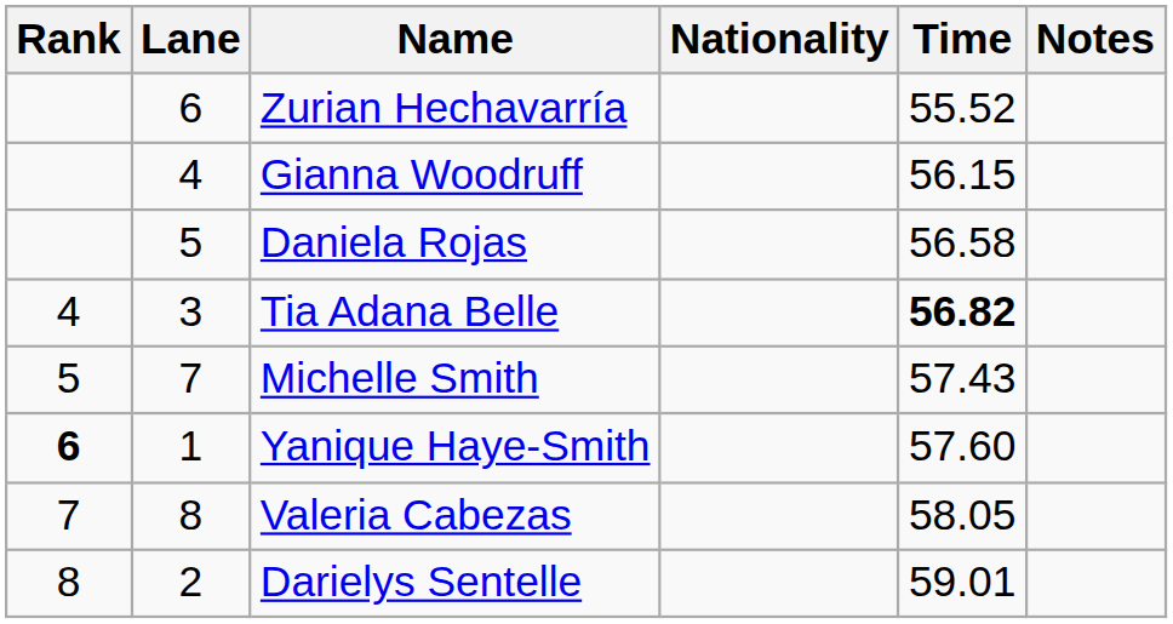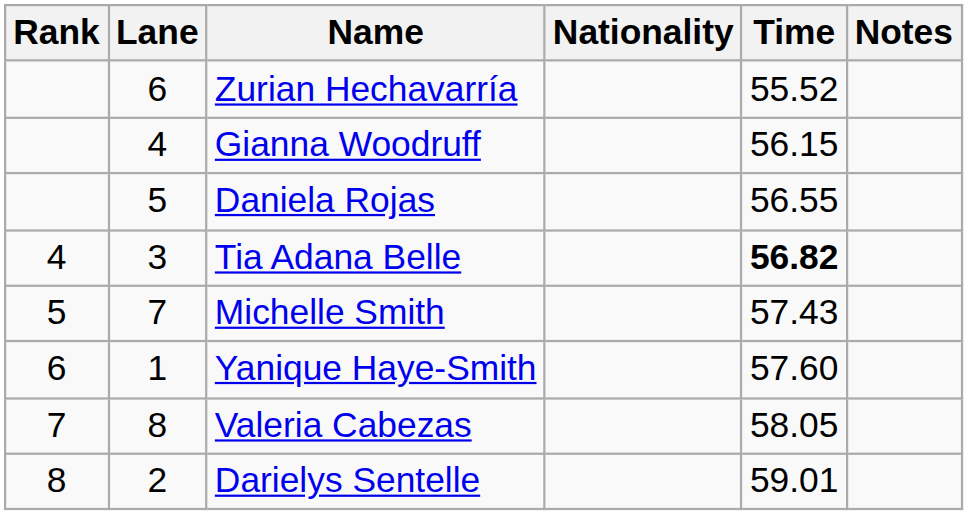Daniela Rojas | Time: 56.58 -> 56.55
Yanique Haye-Smith | Rank: bold -> normal
